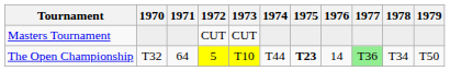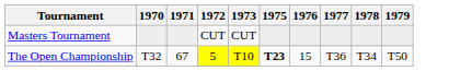- column: 1974 | T44
The Open Championship | 1971: 64 -> 67
The Open Championship | 1976: 14 -> 15
The Open Championship | 1977: lightgreen background -> no background
